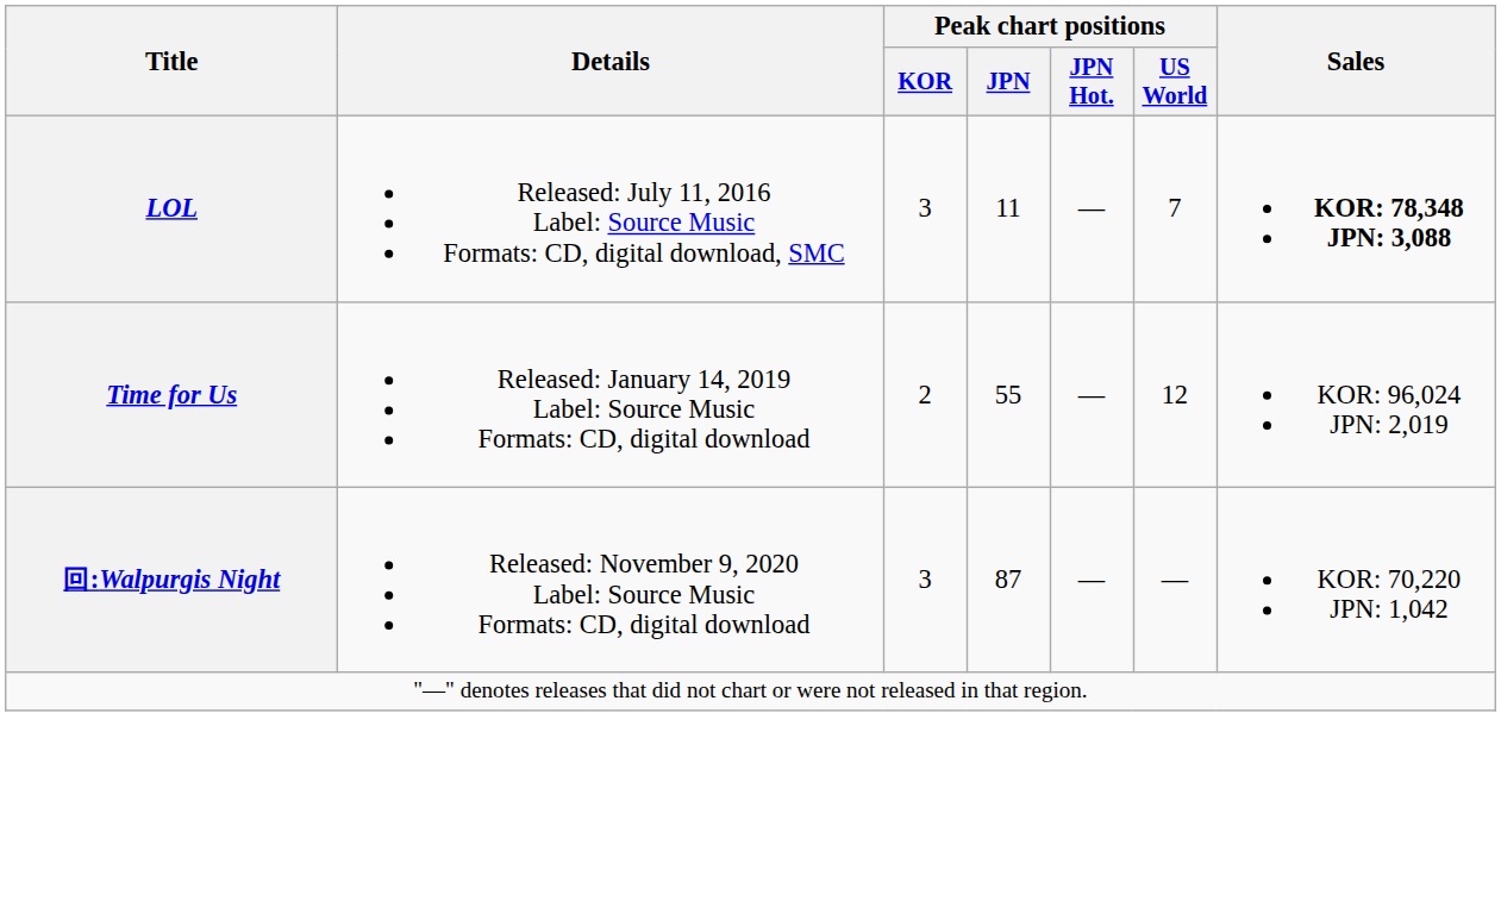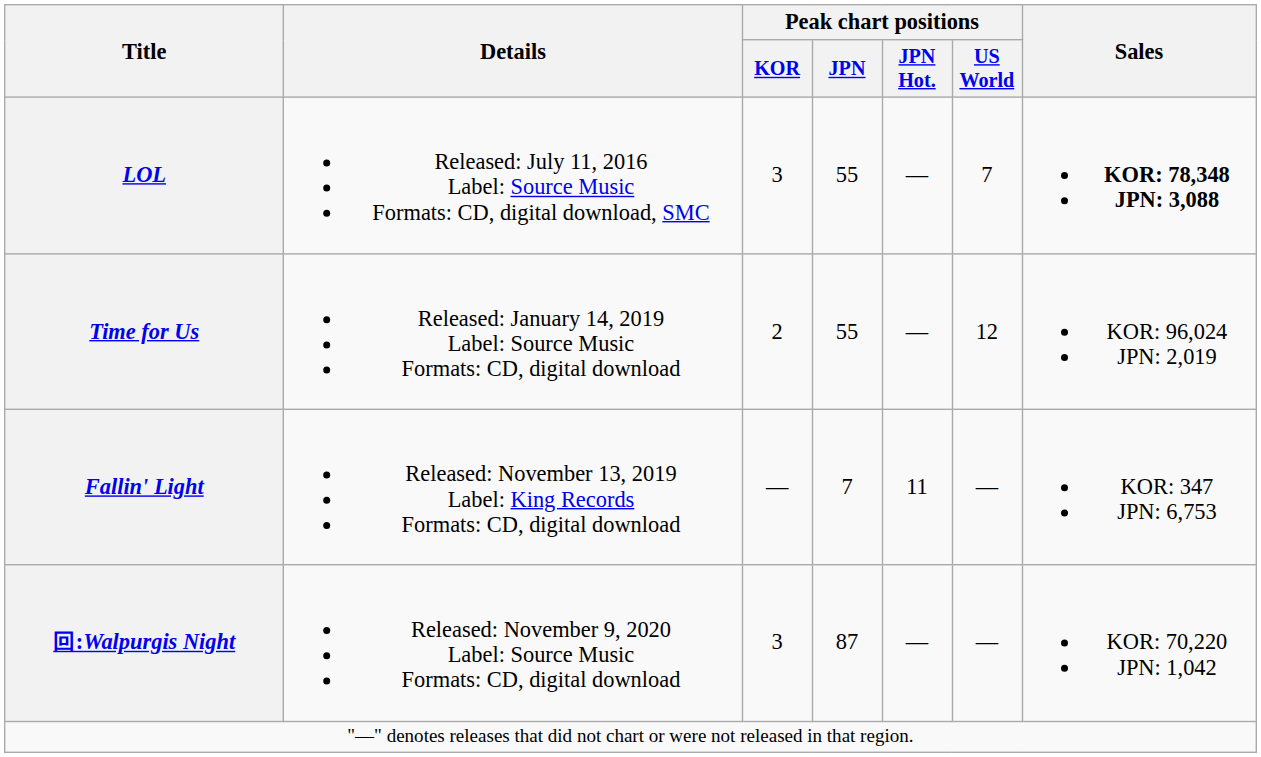LOL | Peak chart positions / JPN: 11 -> 55
+ row: Fallin' Light | Released: November 13, 2019 Label: King Records Formats: CD, digital download | — | 7 | 11 | — | KOR: 347 JPN: 6,753
